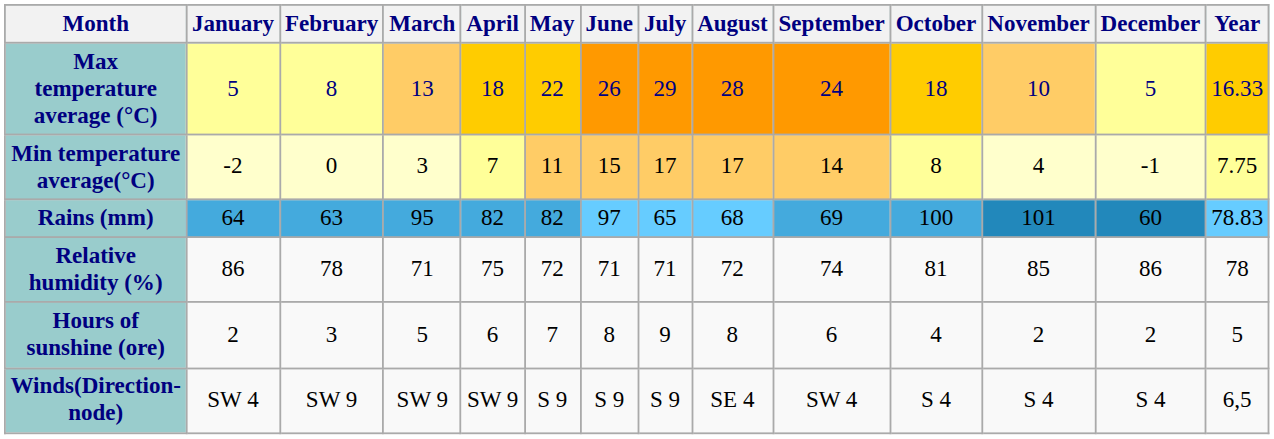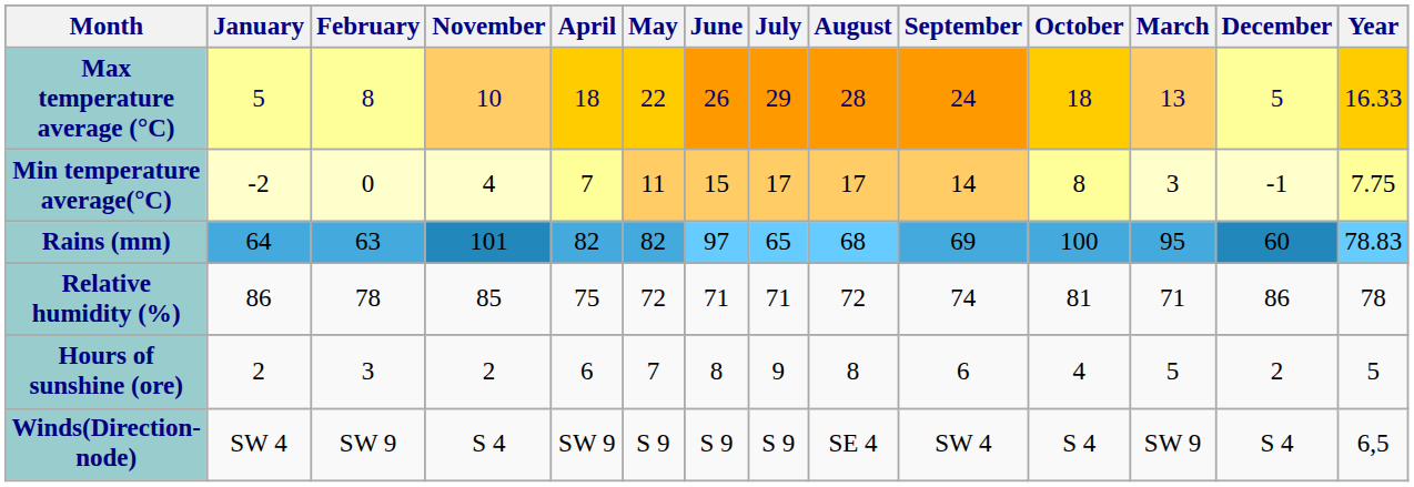columns swapped: March <-> November
